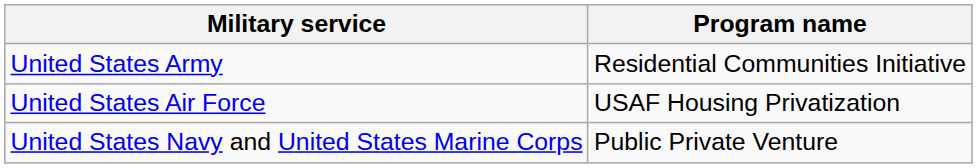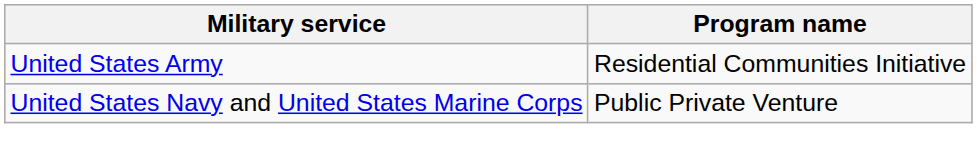- row: United States Air Force | USAF Housing Privatization
